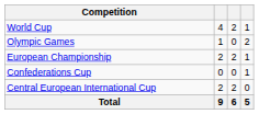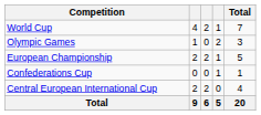+ column: Total | 7 | 3 | 5 | 1 | 4 | 20
